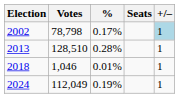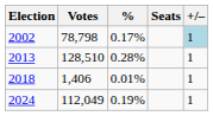2018 | Votes: 1,046 -> 1,406
